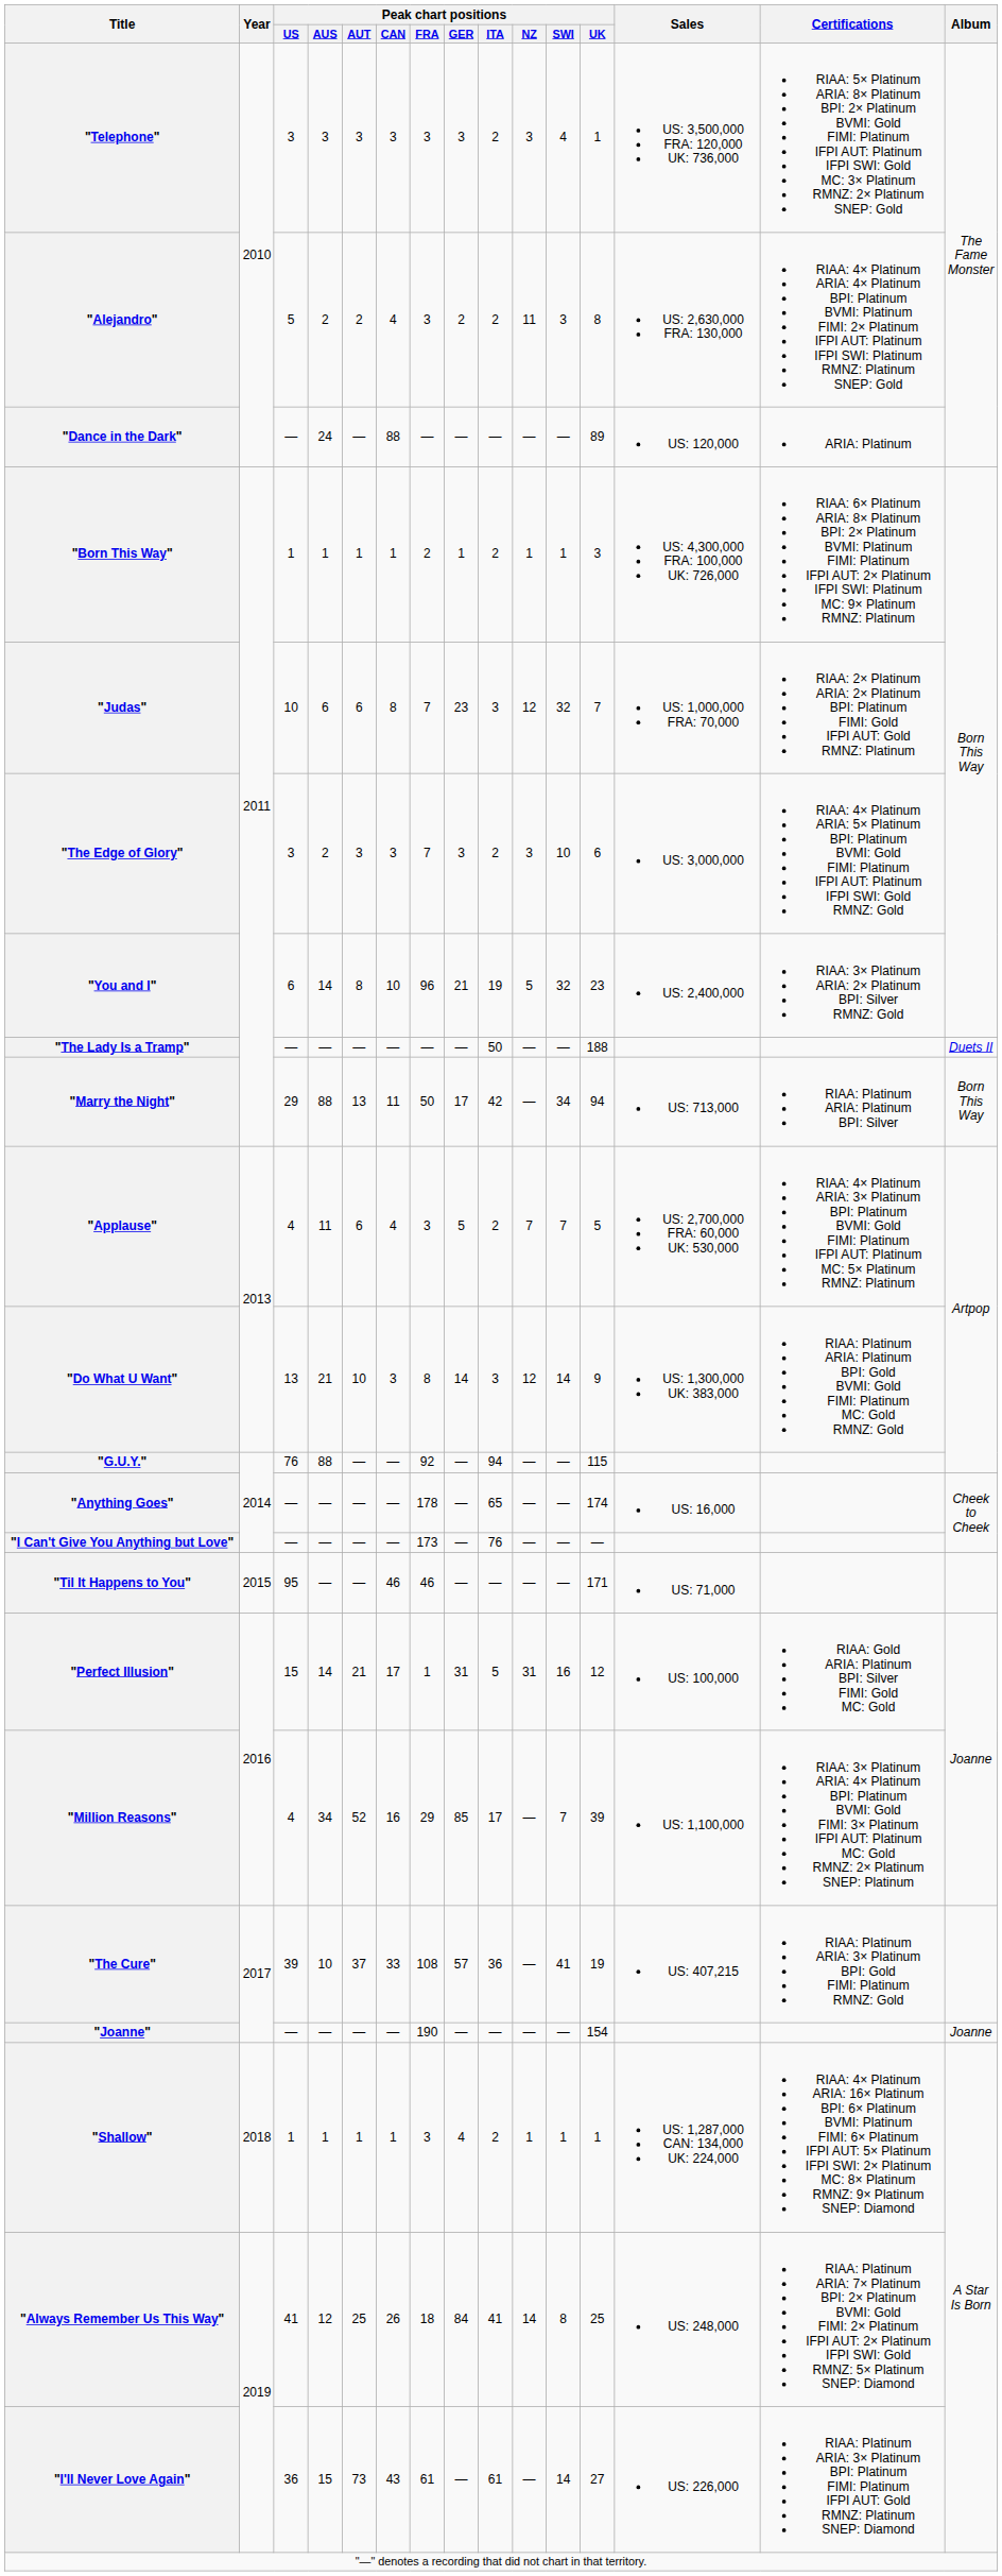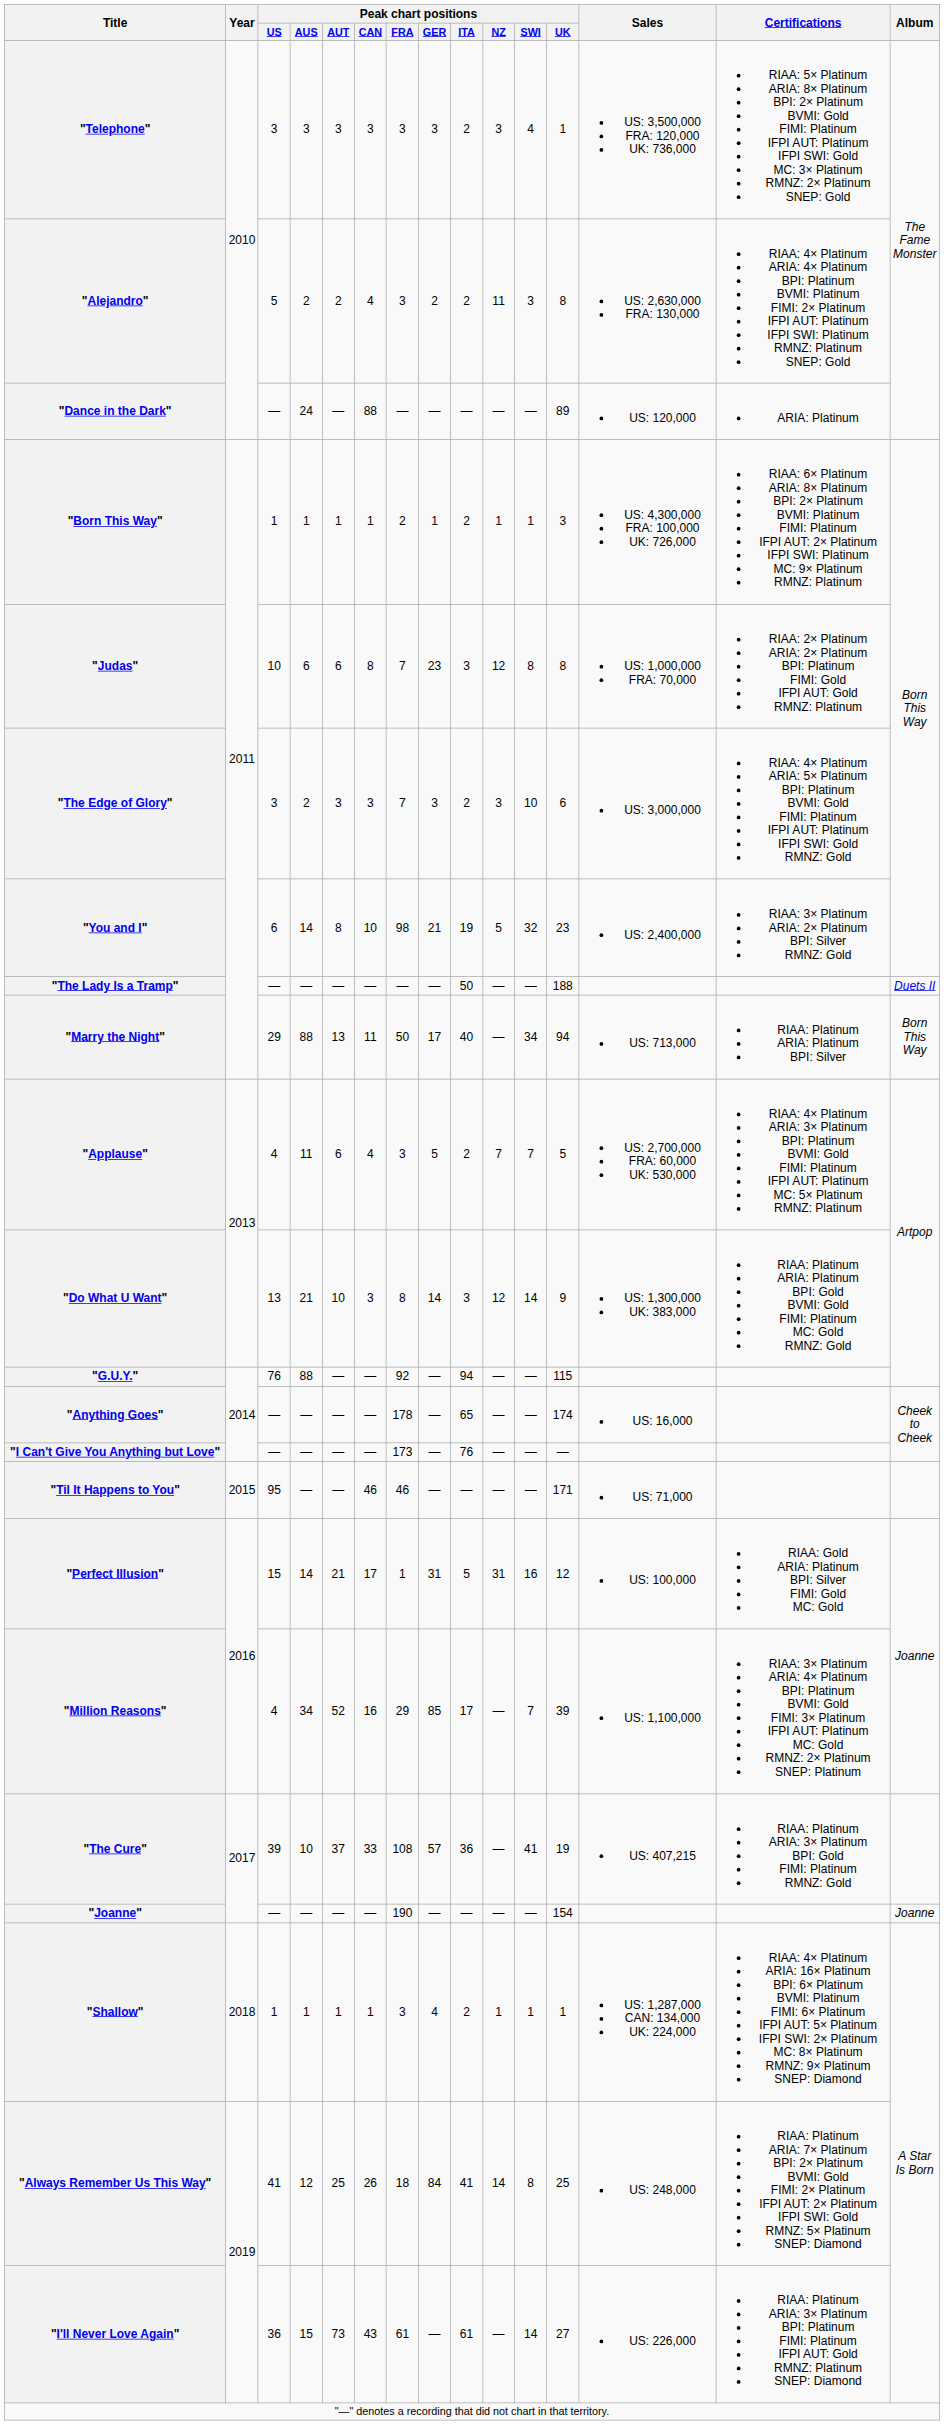"Judas" | Peak chart positions / SWI: 32 -> 8
"Judas" | Peak chart positions / UK: 7 -> 8
"You and I" | Peak chart positions / FRA: 96 -> 98
"Marry the Night" | Peak chart positions / ITA: 42 -> 40
